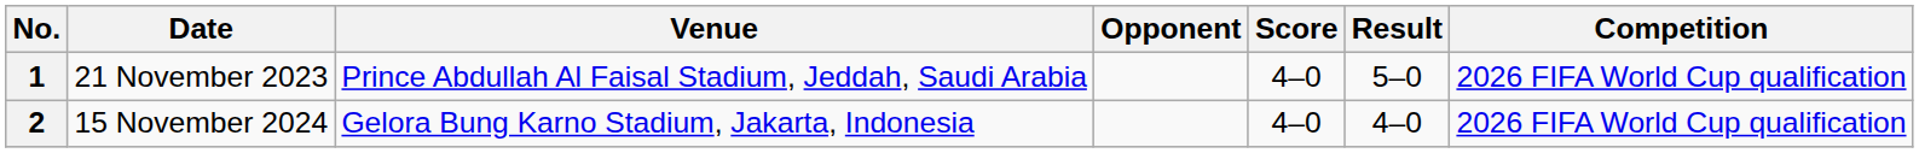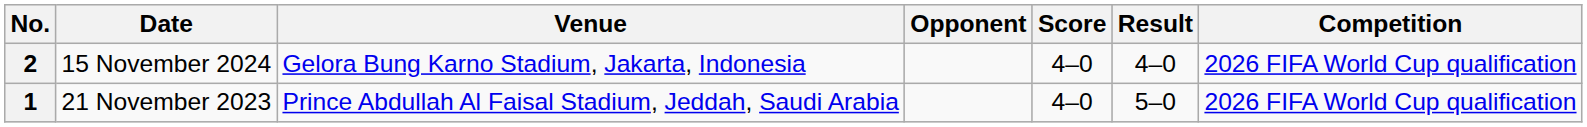rows swapped: 1 <-> 2
